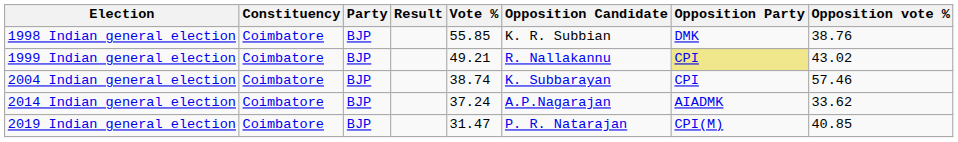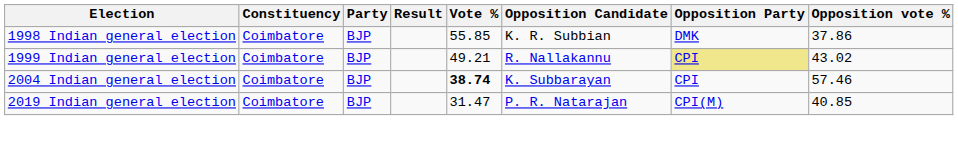1998 Indian general election | Opposition vote %: 38.76 -> 37.86
2004 Indian general election | Vote %: normal -> bold
- row: 2014 Indian general election | Coimbatore | BJP | 37.24 | A.P.Nagarajan | AIADMK | 33.62
